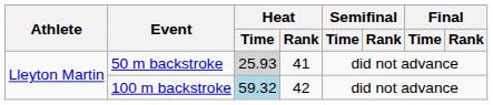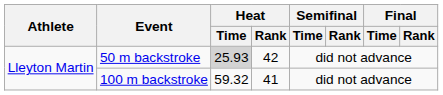50 m backstroke | Heat / Rank: 41 -> 42
100 m backstroke | Heat / Time: lightblue background -> no background
100 m backstroke | Heat / Rank: 42 -> 41
